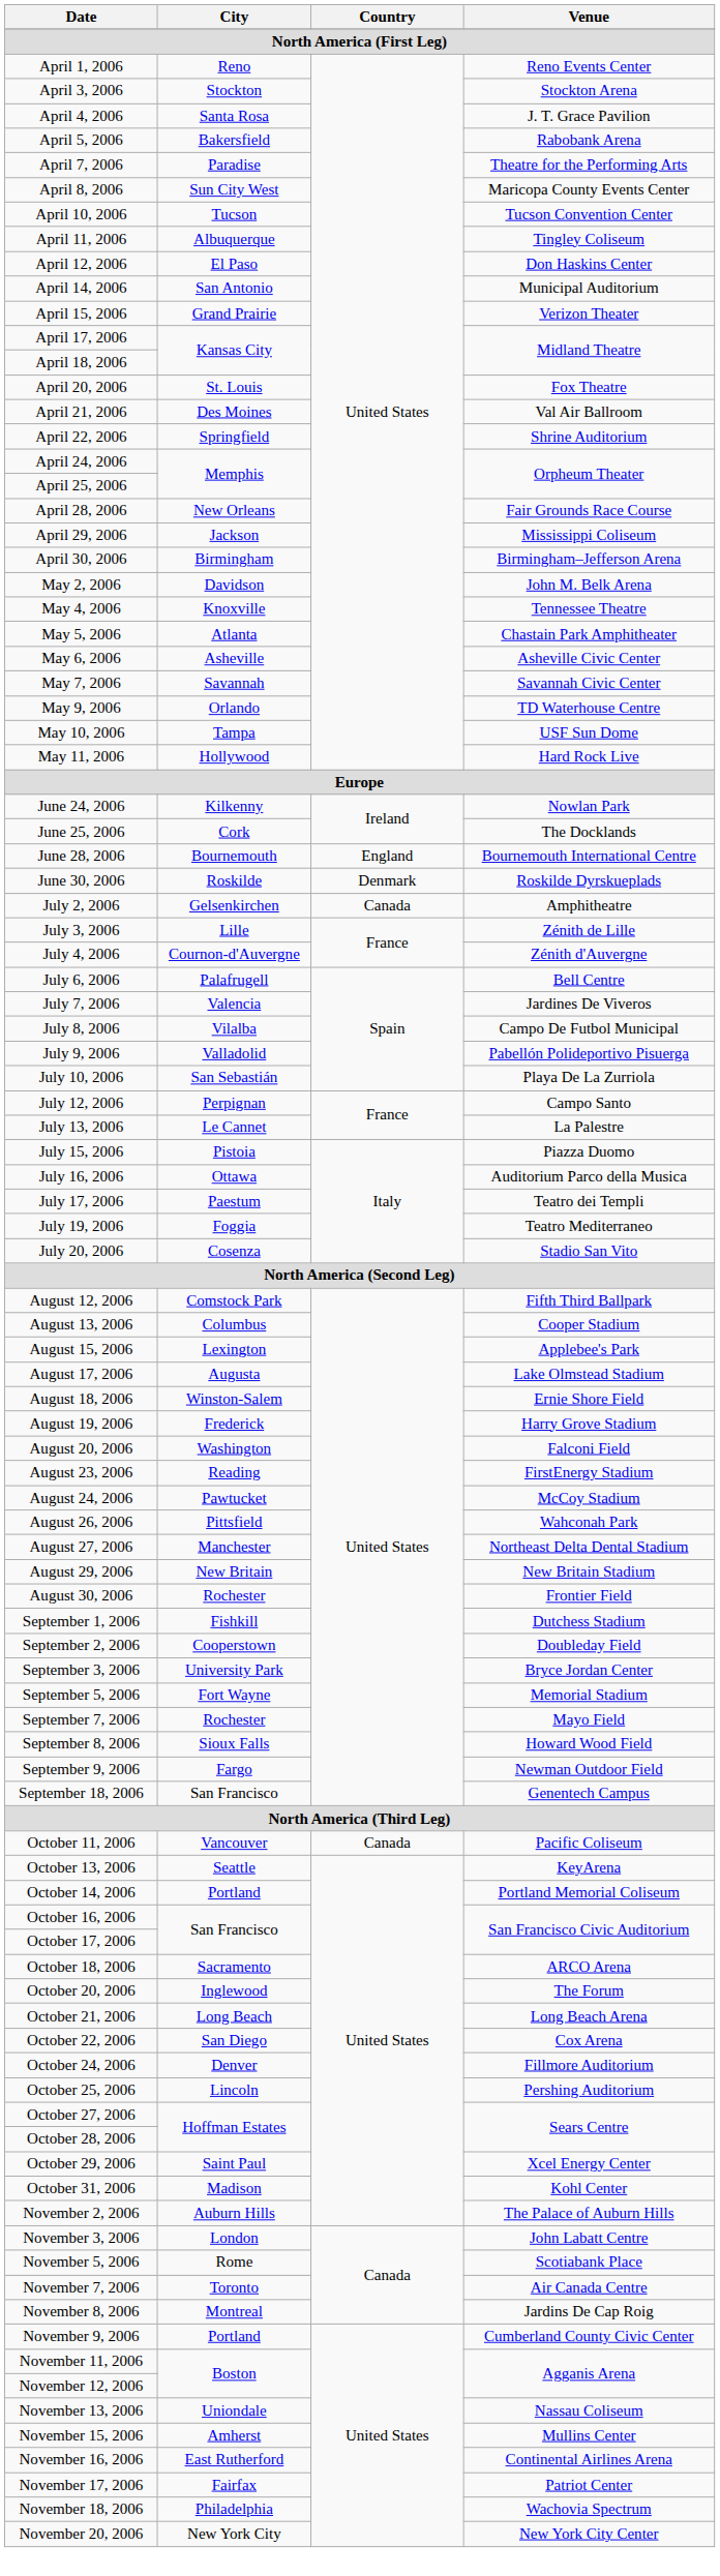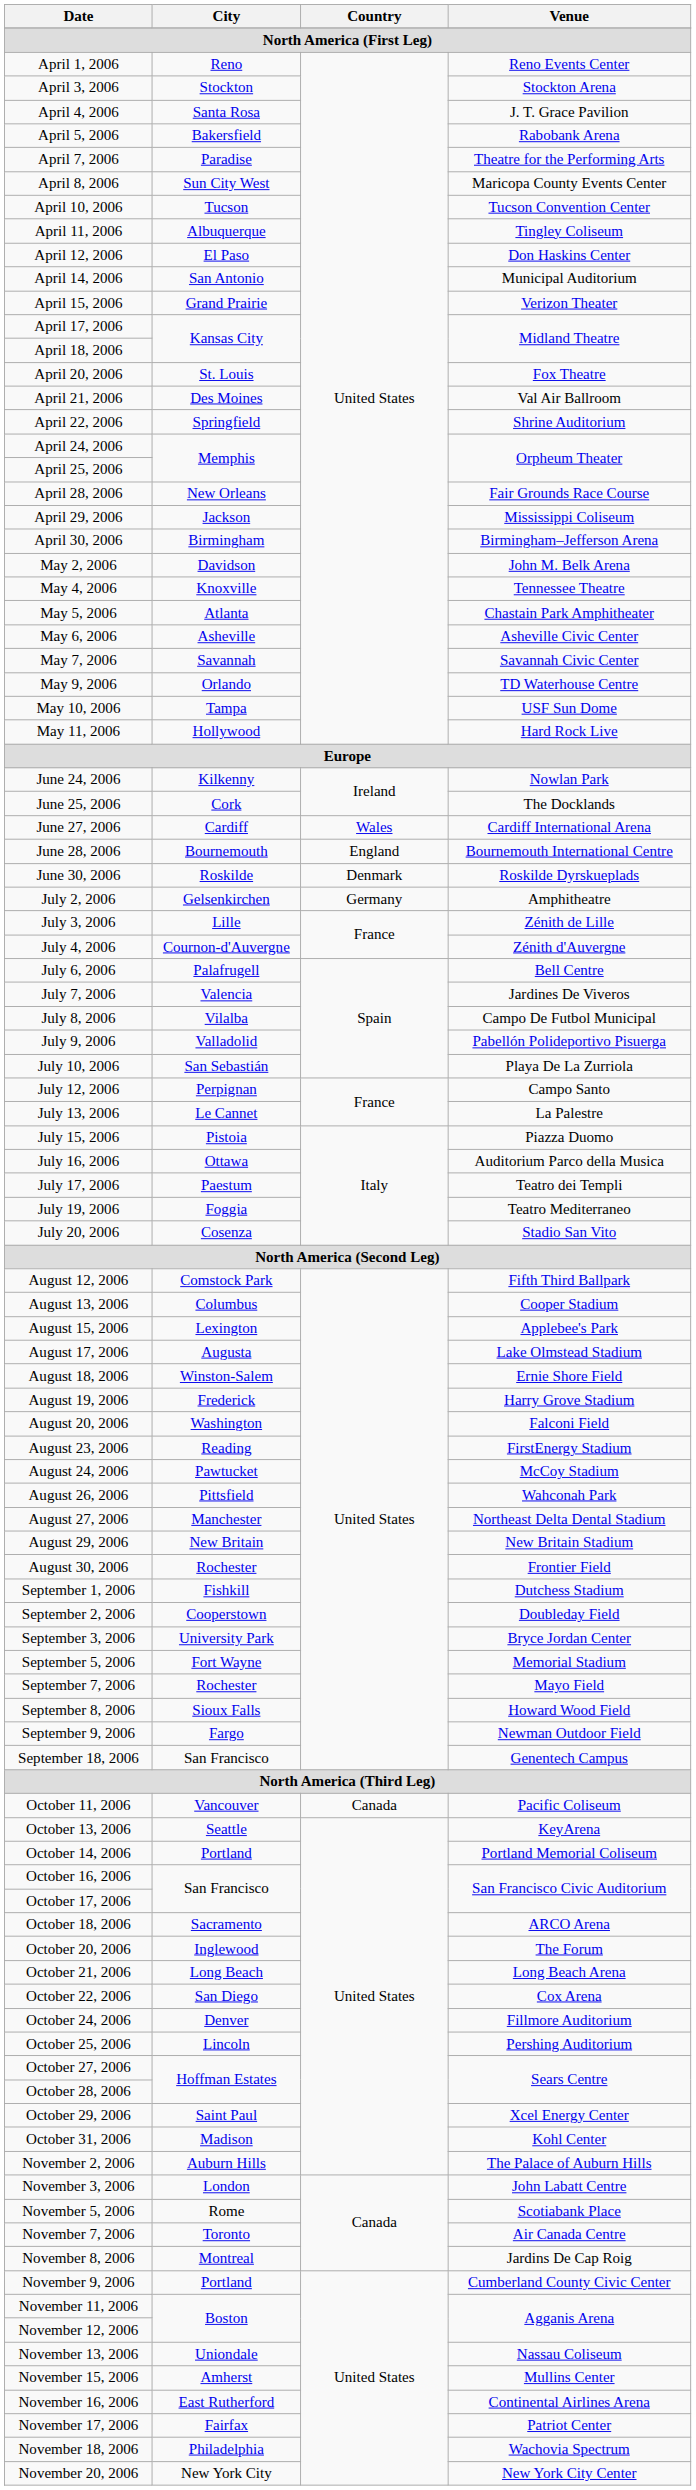+ row: June 27, 2006 | Cardiff | Wales | Cardiff International Arena
July 2, 2006 | Country: Canada -> Germany
